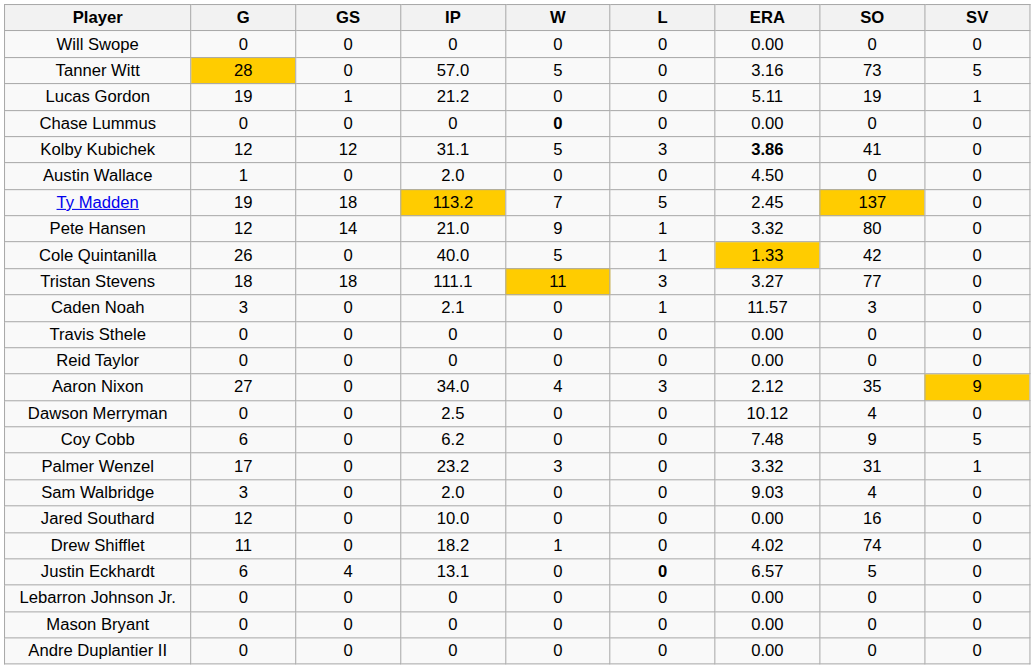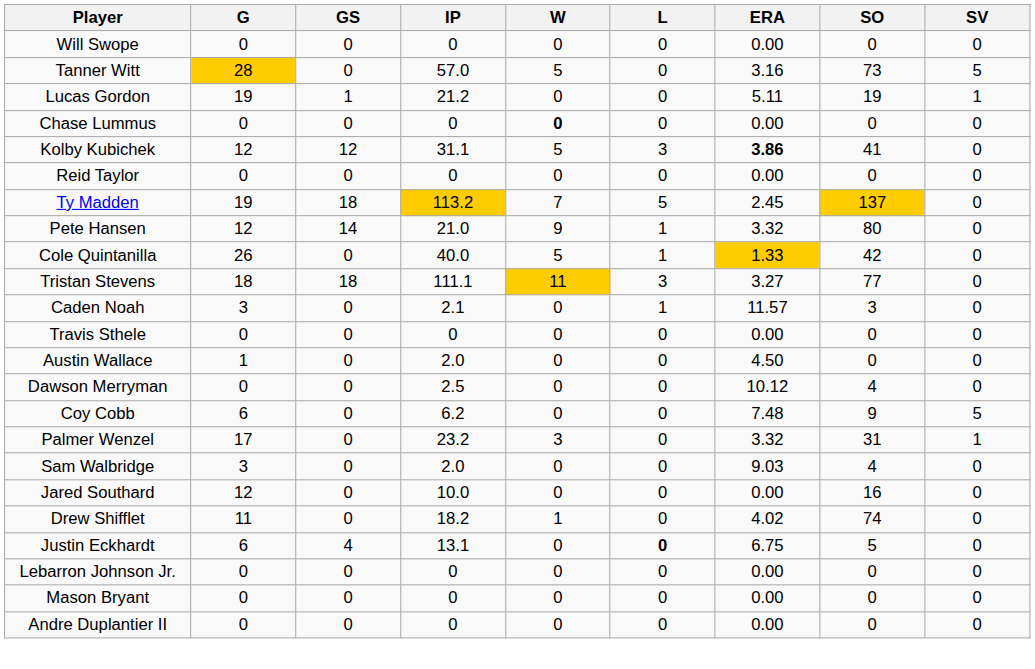rows swapped: Reid Taylor <-> Austin Wallace
- row: Aaron Nixon | 27 | 0 | 34.0 | 4 | 3 | 2.12 | 35 | 9
Justin Eckhardt | ERA: 6.57 -> 6.75
